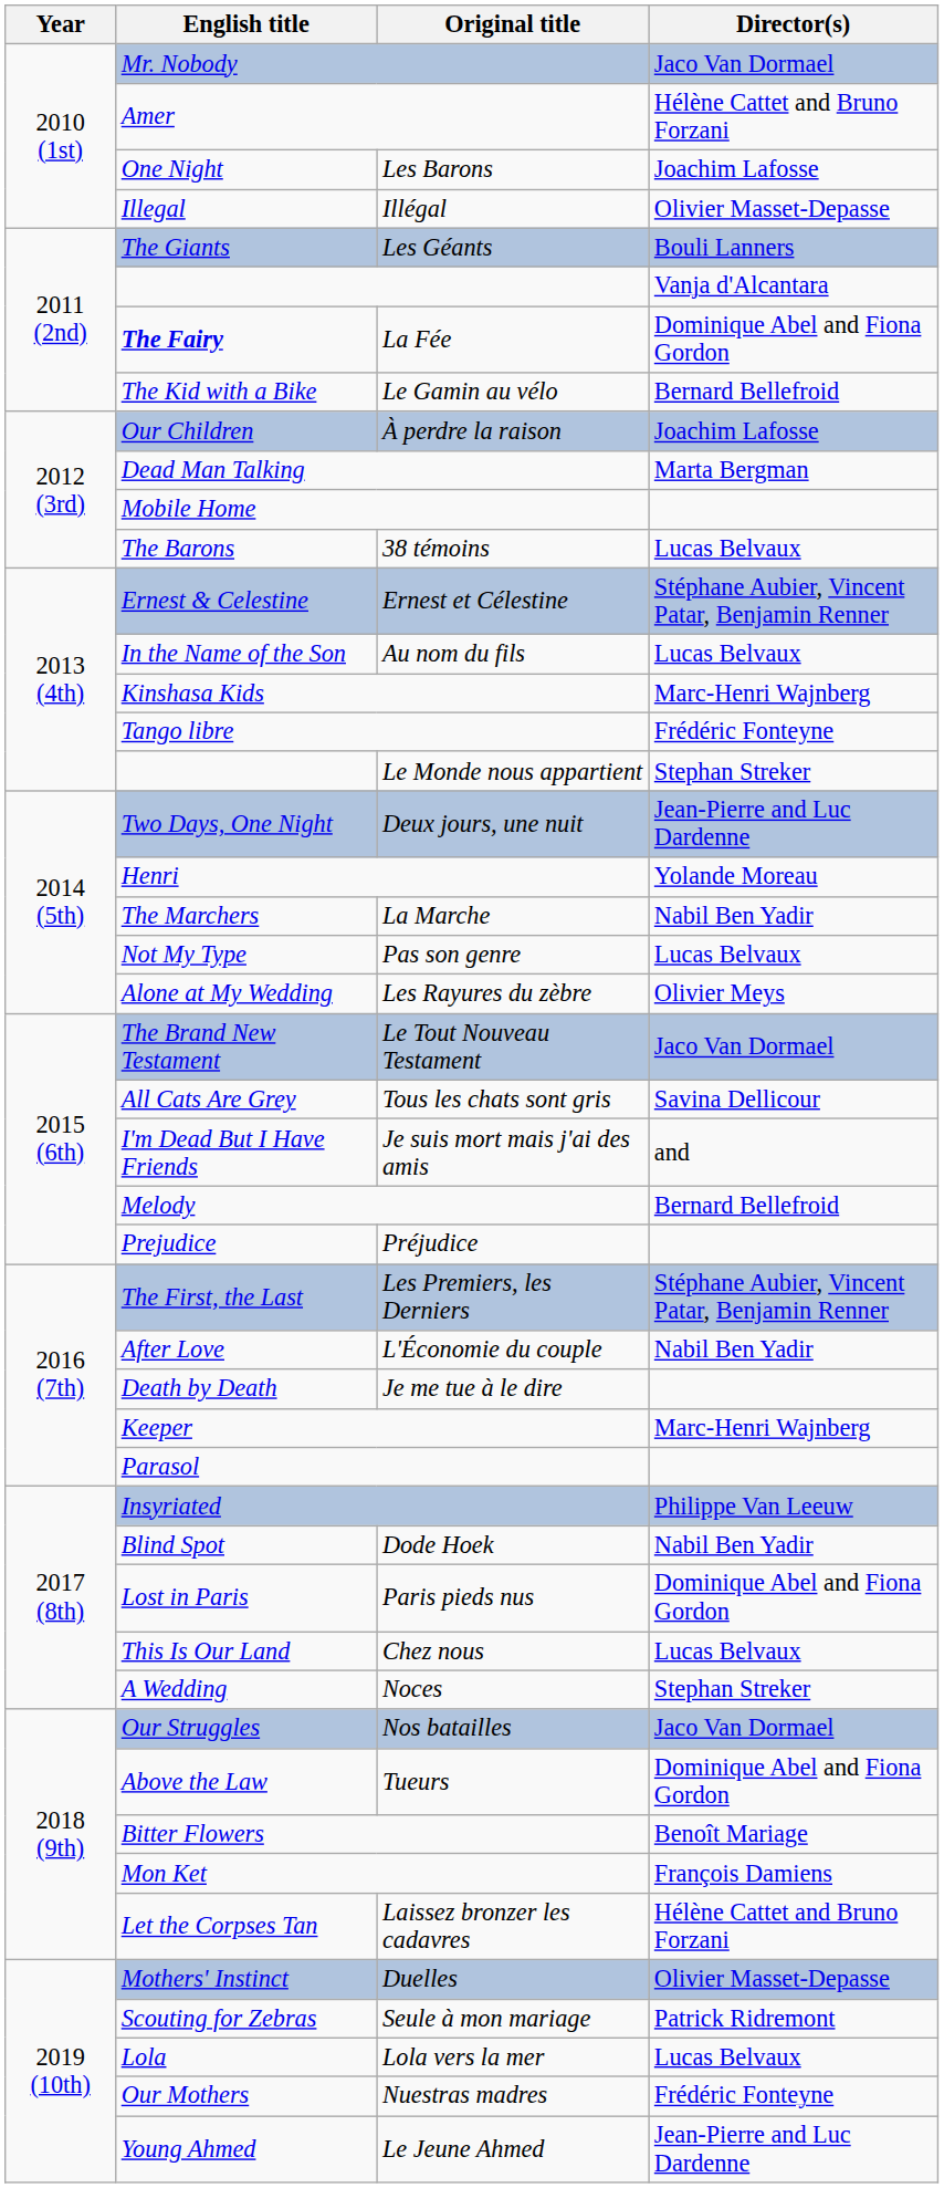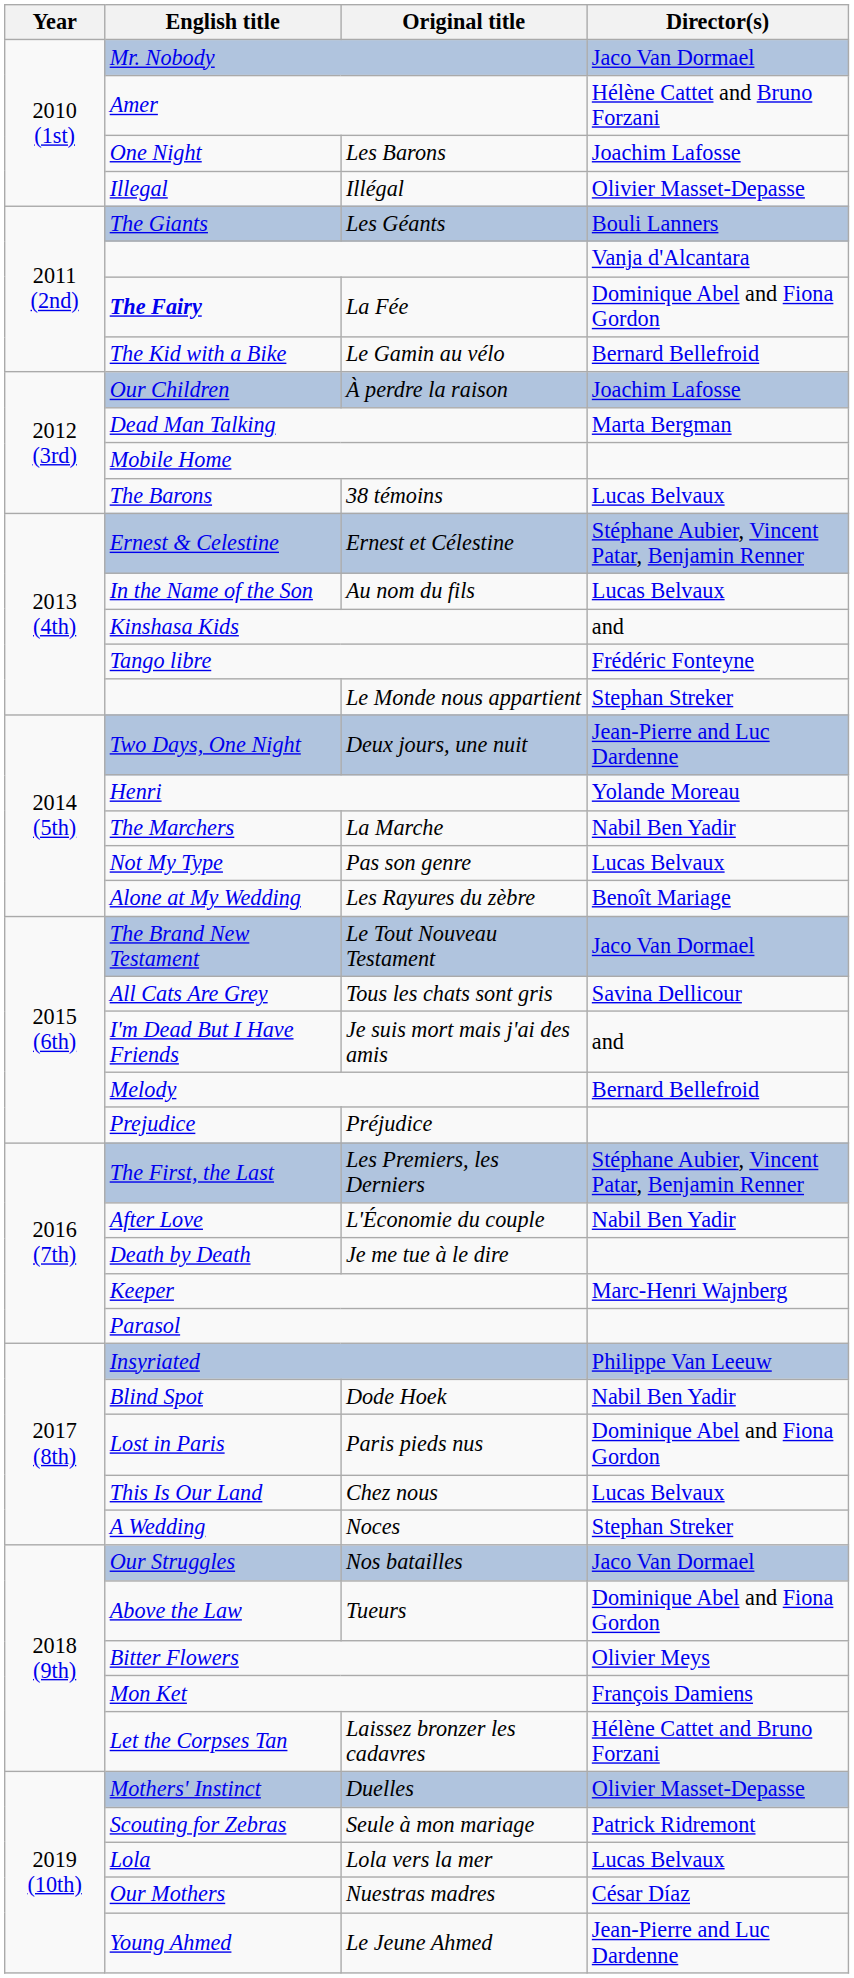Kinshasa Kids | Director(s): Marc-Henri Wajnberg -> and
Les Rayures du zèbre | Director(s): Olivier Meys -> Benoît Mariage
Bitter Flowers | Director(s): Benoît Mariage -> Olivier Meys
Nuestras madres | Director(s): Frédéric Fonteyne -> César Díaz
